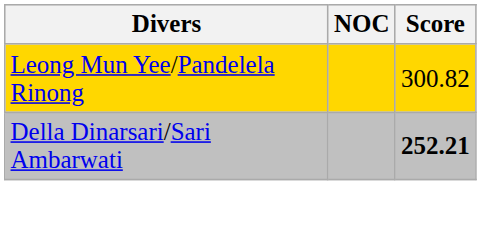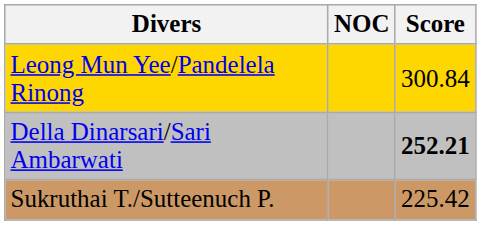Leong Mun Yee/Pandelela Rinong | Score: 300.82 -> 300.84
+ row: Sukruthai T./Sutteenuch P. | 225.42
